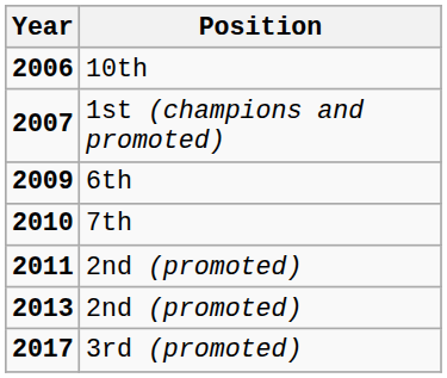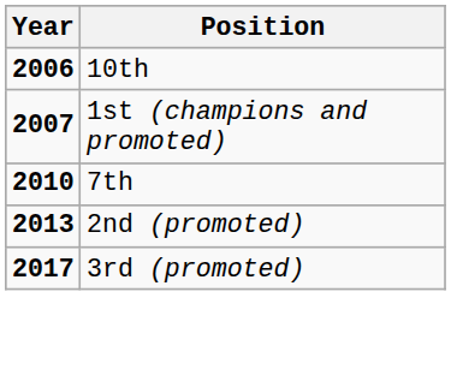- row: 2009 | 6th
- row: 2011 | 2nd (promoted)
